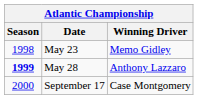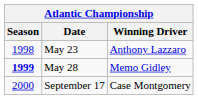May 23 | Winning Driver: Memo Gidley -> Anthony Lazzaro
May 28 | Winning Driver: Anthony Lazzaro -> Memo Gidley
